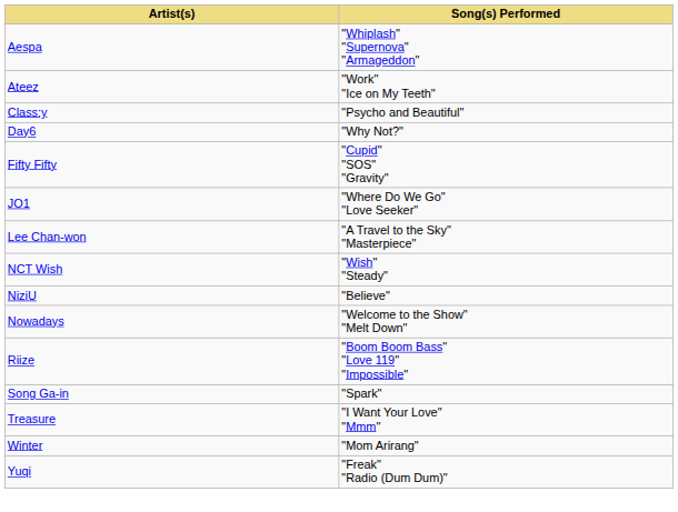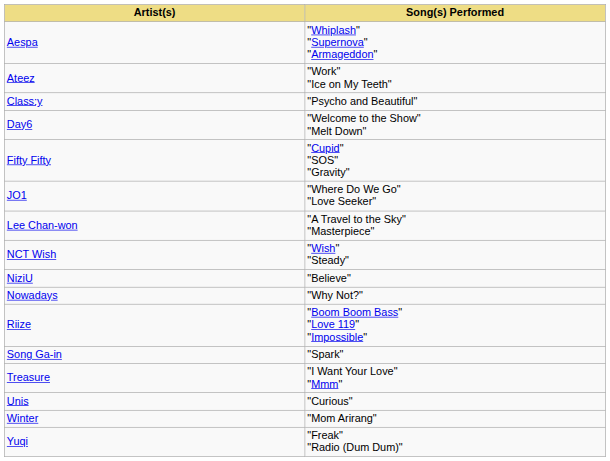Day6 | Song(s) Performed: "Why Not?" -> "Welcome to the Show" "Melt Down"
Nowadays | Song(s) Performed: "Welcome to the Show" "Melt Down" -> "Why Not?"
+ row: Unis | "Curious"
